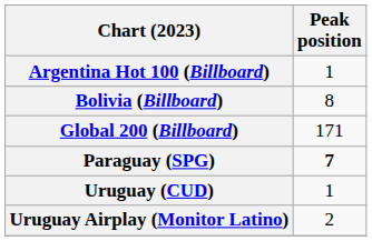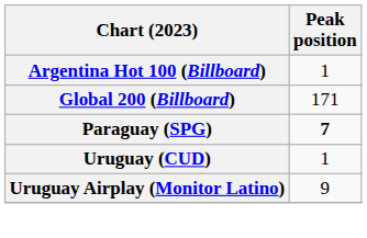- row: Bolivia (Billboard) | 8
Uruguay Airplay (Monitor Latino) | Peak position: 2 -> 9
